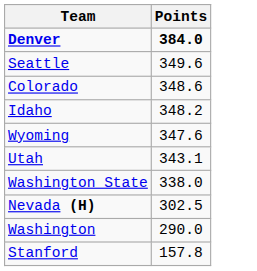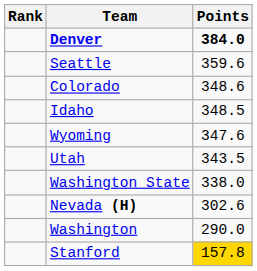+ column: Rank
Seattle | Points: 349.6 -> 359.6
Idaho | Points: 348.2 -> 348.5
Utah | Points: 343.1 -> 343.5
Nevada (H) | Points: 302.5 -> 302.6
Stanford | Points: no background -> gold background
